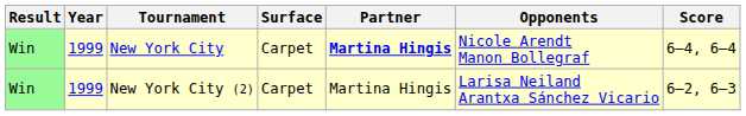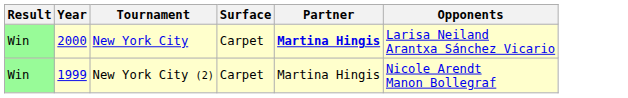- column: Score | 6–4, 6–4 | 6–2, 6–3
New York City | Year: 1999 -> 2000
New York City | Opponents: Nicole Arendt Manon Bollegraf -> Larisa Neiland Arantxa Sánchez Vicario
New York City (2) | Opponents: Larisa Neiland Arantxa Sánchez Vicario -> Nicole Arendt Manon Bollegraf
